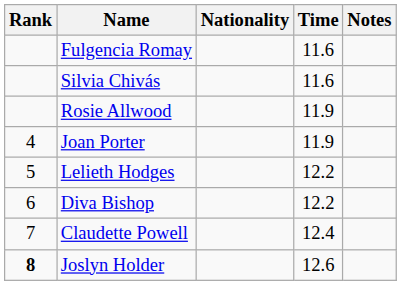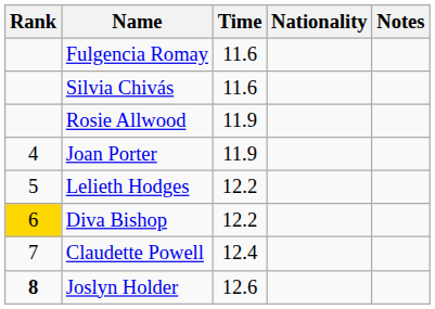columns swapped: Nationality <-> Time
Diva Bishop | Rank: no background -> gold background
